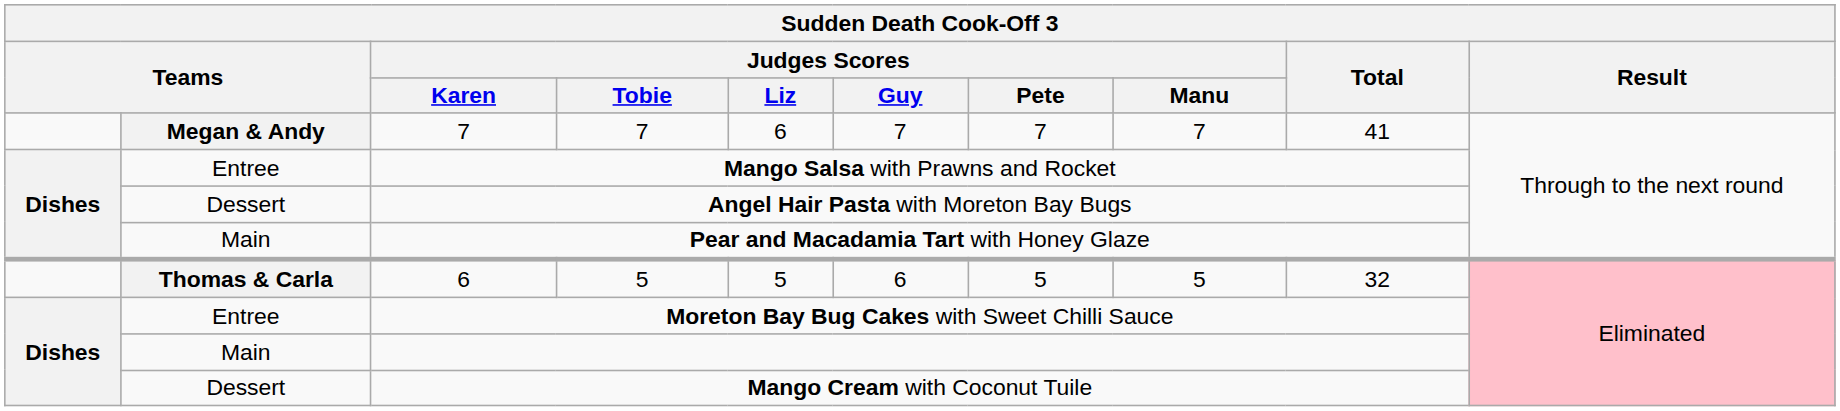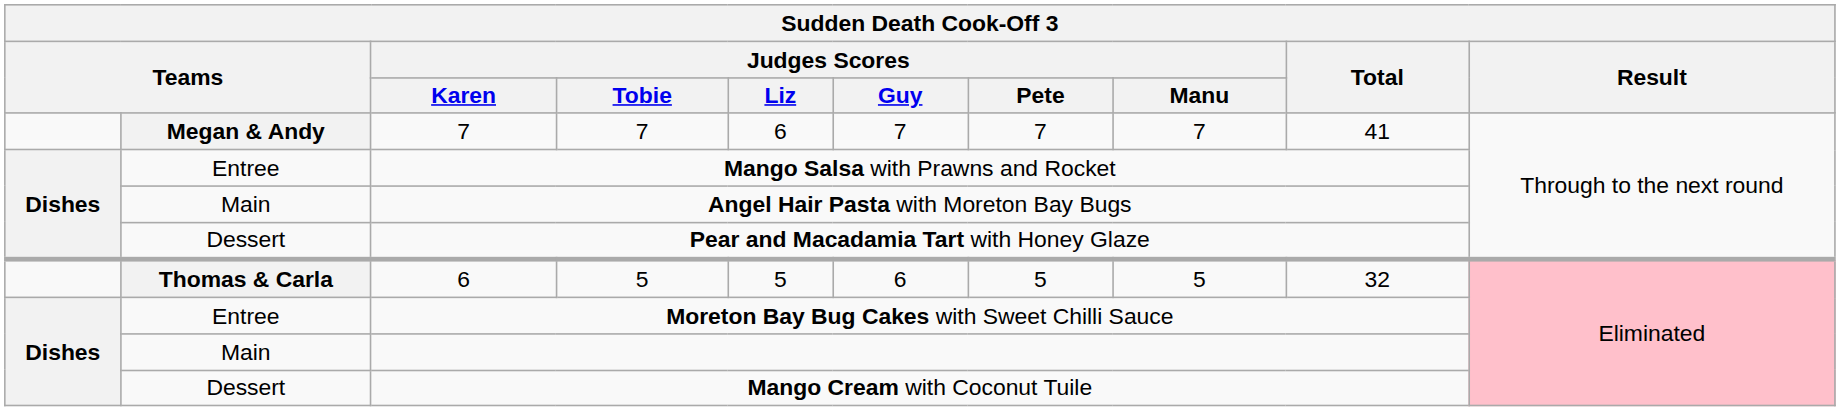Angel Hair Pasta with Moreton Bay Bugs | column 2: Dessert -> Main
Pear and Macadamia Tart with Honey Glaze | column 2: Main -> Dessert
